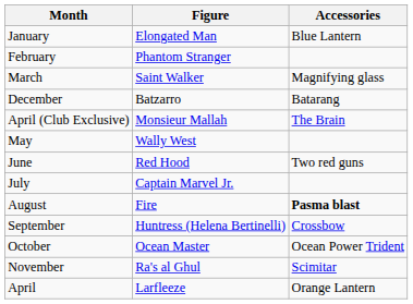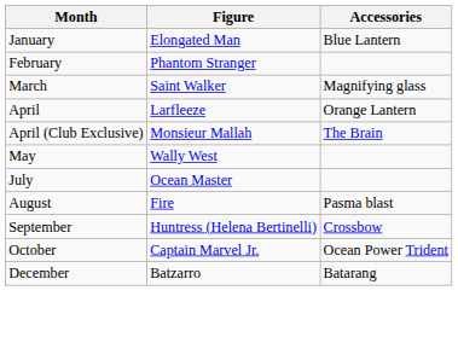rows swapped: April <-> December
- row: June | Red Hood | Two red guns
July | Figure: Captain Marvel Jr. -> Ocean Master
August | Accessories: bold -> normal
October | Figure: Ocean Master -> Captain Marvel Jr.
- row: November | Ra's al Ghul | Scimitar
